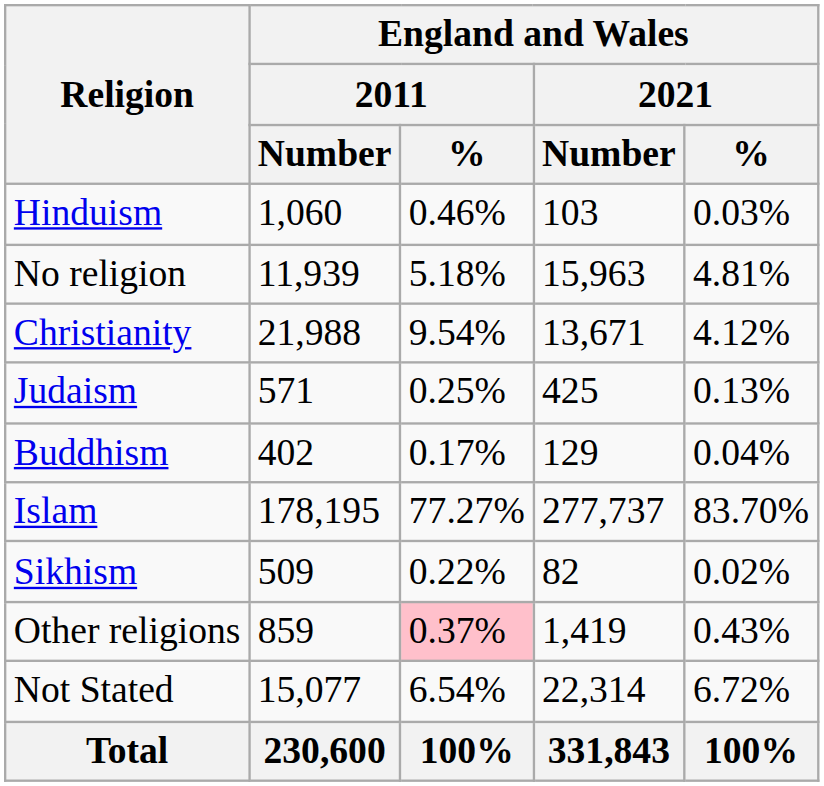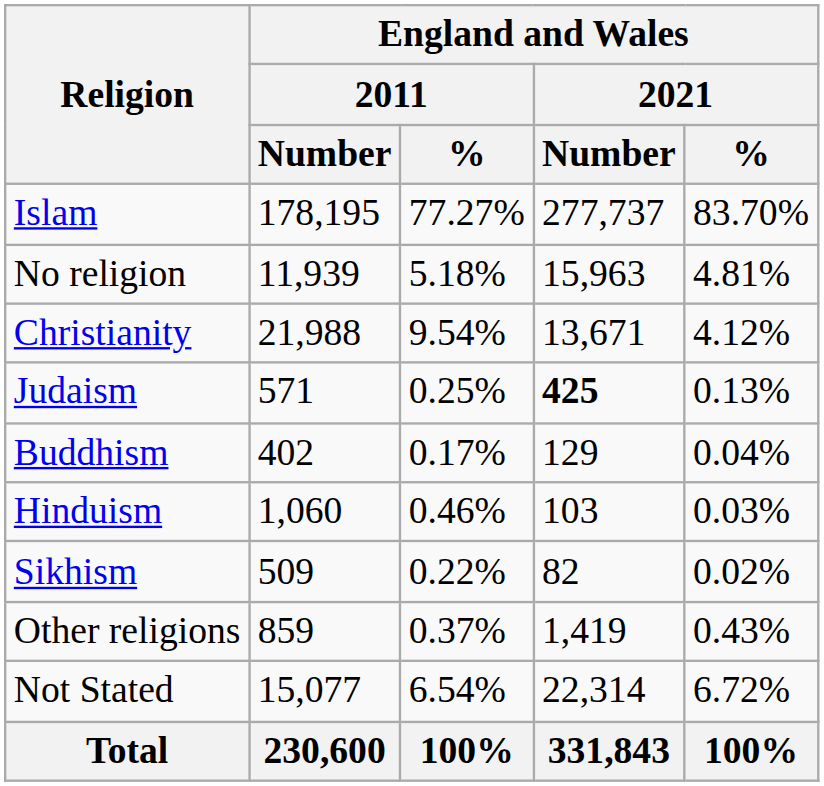rows swapped: Islam <-> Hinduism
Judaism | England and Wales / 2021 / Number: normal -> bold
Other religions | England and Wales / 2011 / %: pink background -> no background
